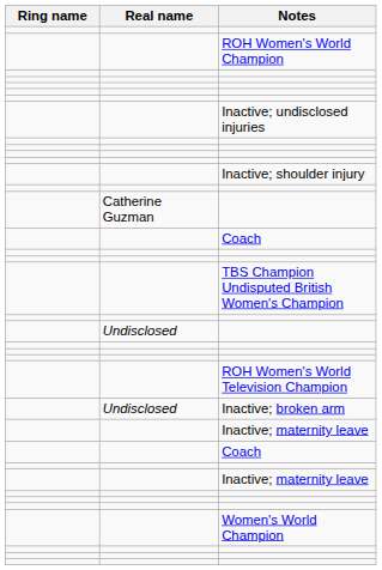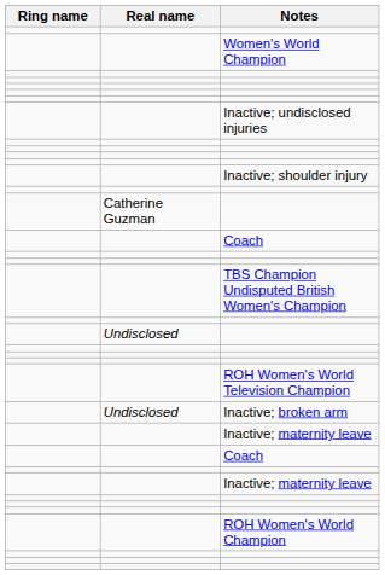rows swapped: ROH Women's World Champion <-> Women's World Champion
